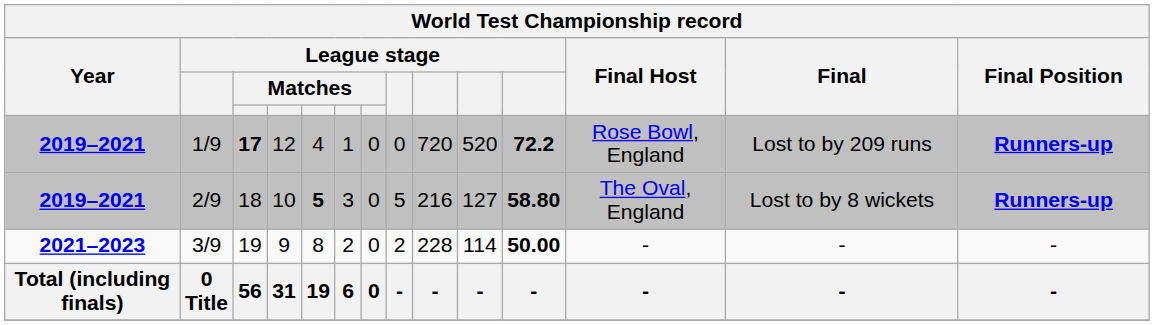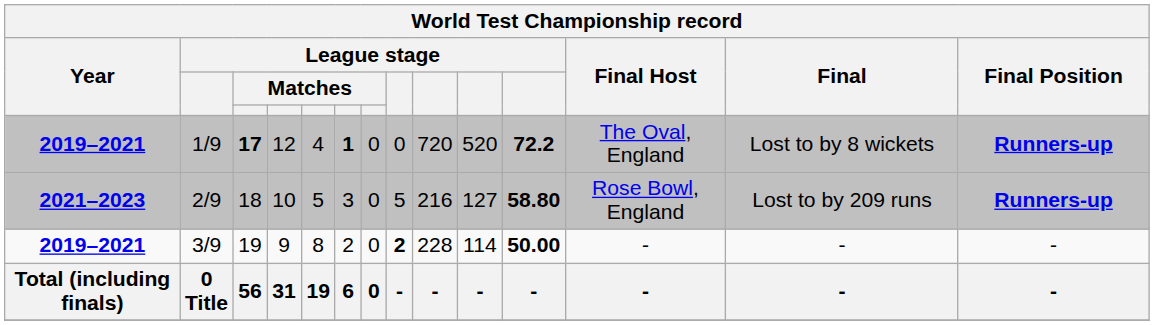1/9 | column 6: normal -> bold
1/9 | Final Host: Rose Bowl, England -> The Oval, England
1/9 | Final: Lost to by 209 runs -> Lost to by 8 wickets
2/9 | Year: 2019–2021 -> 2021–2023
2/9 | column 5: bold -> normal
2/9 | Final Host: The Oval, England -> Rose Bowl, England
2/9 | Final: Lost to by 8 wickets -> Lost to by 209 runs
3/9 | Year: 2021–2023 -> 2019–2021
3/9 | column 8: normal -> bold
